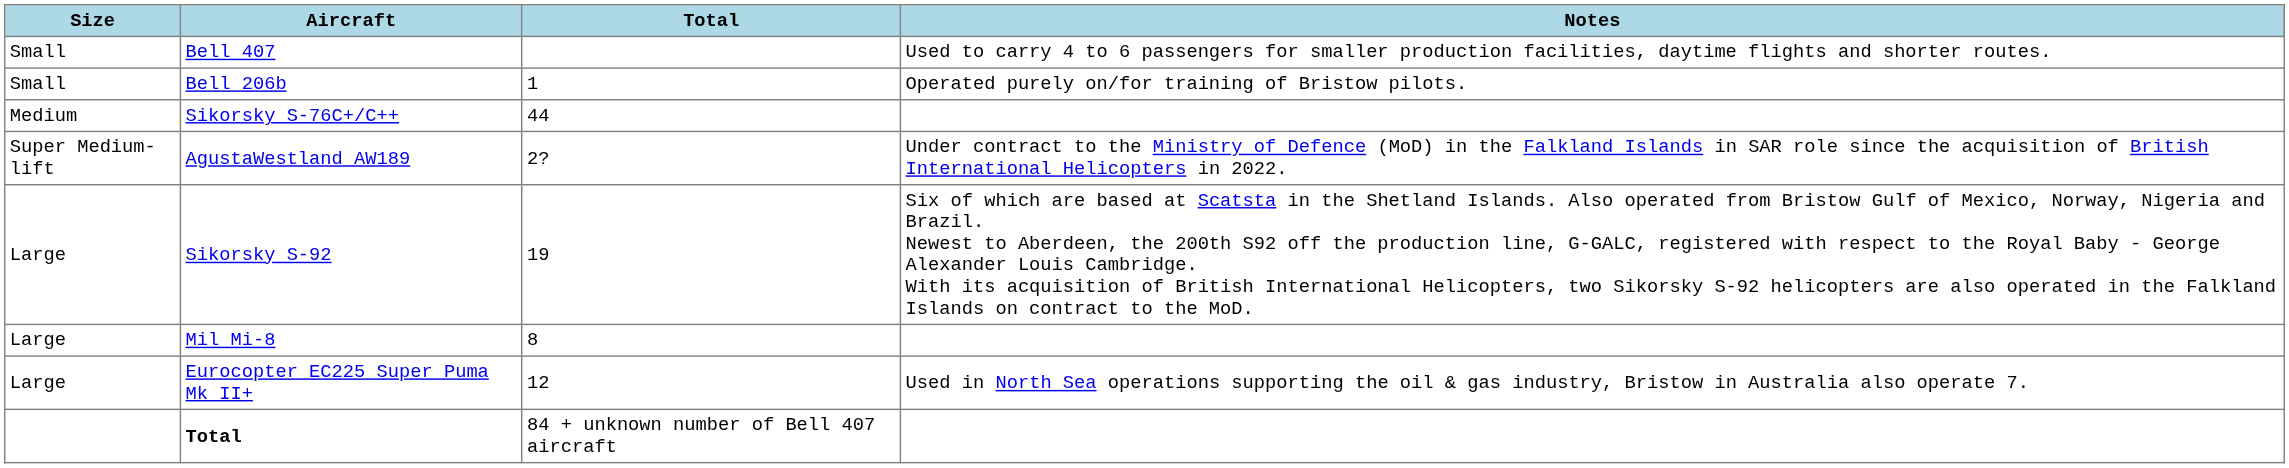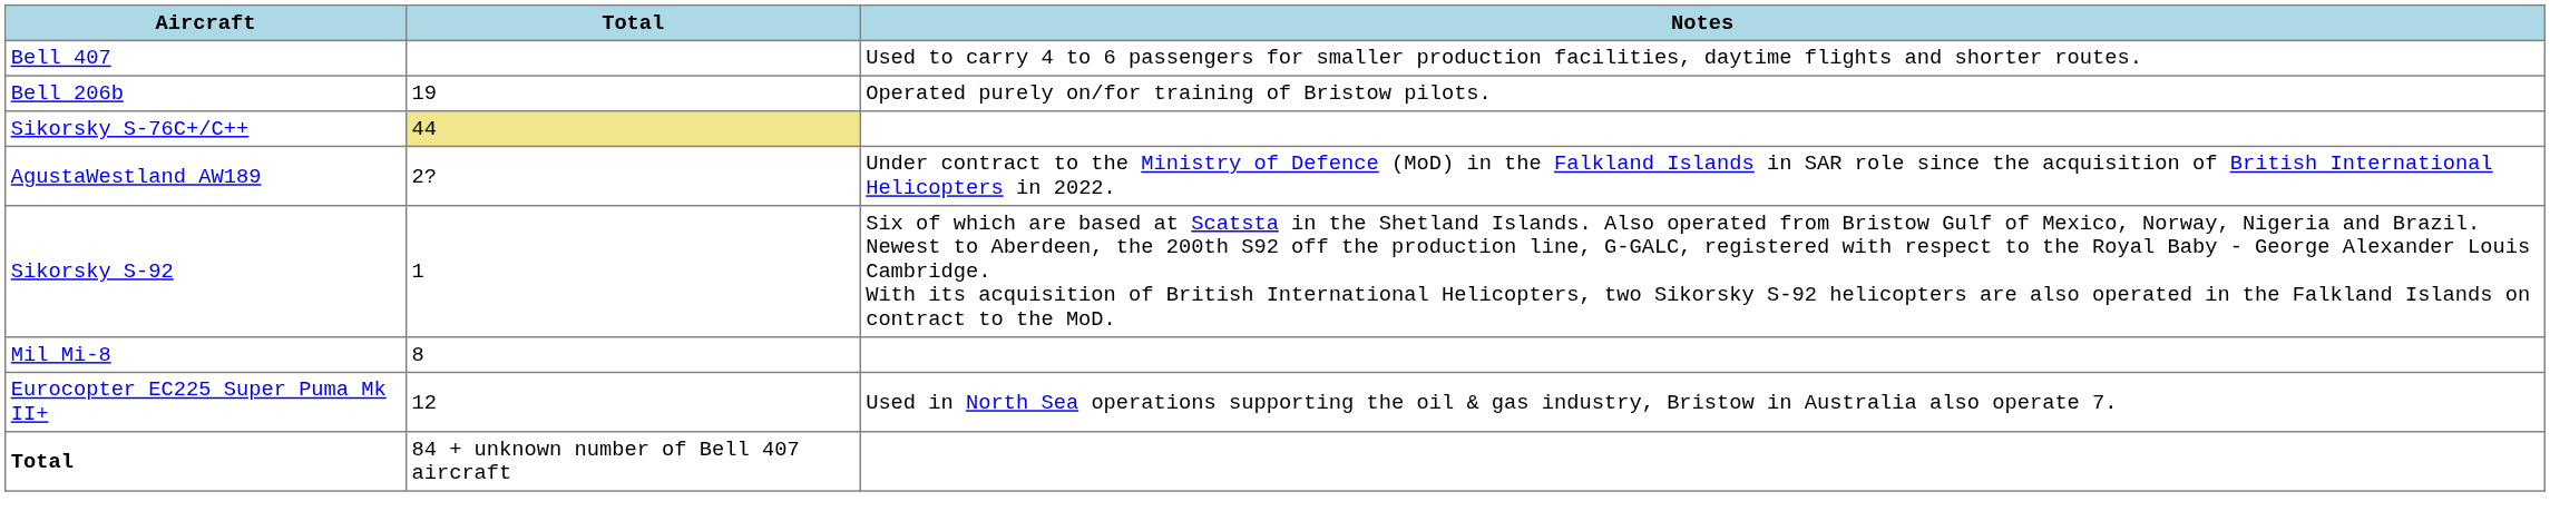- column: Size | Small | Small | Medium | Super Medium-lift | Large | Large | Large
Bell 206b | Total: 1 -> 19
Sikorsky S-76C+/C++ | Total: no background -> khaki background
Sikorsky S-92 | Total: 19 -> 1
